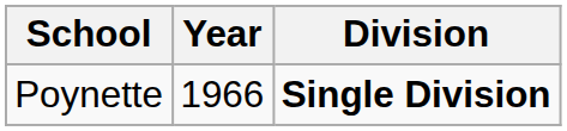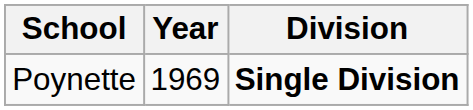Poynette | Year: 1966 -> 1969
